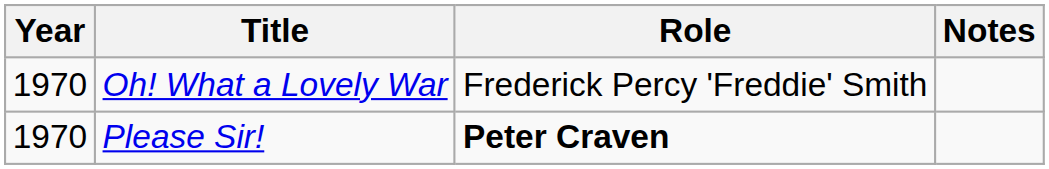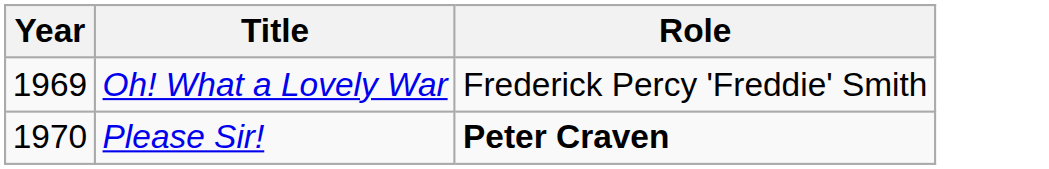- column: Notes
Oh! What a Lovely War | Year: 1970 -> 1969
